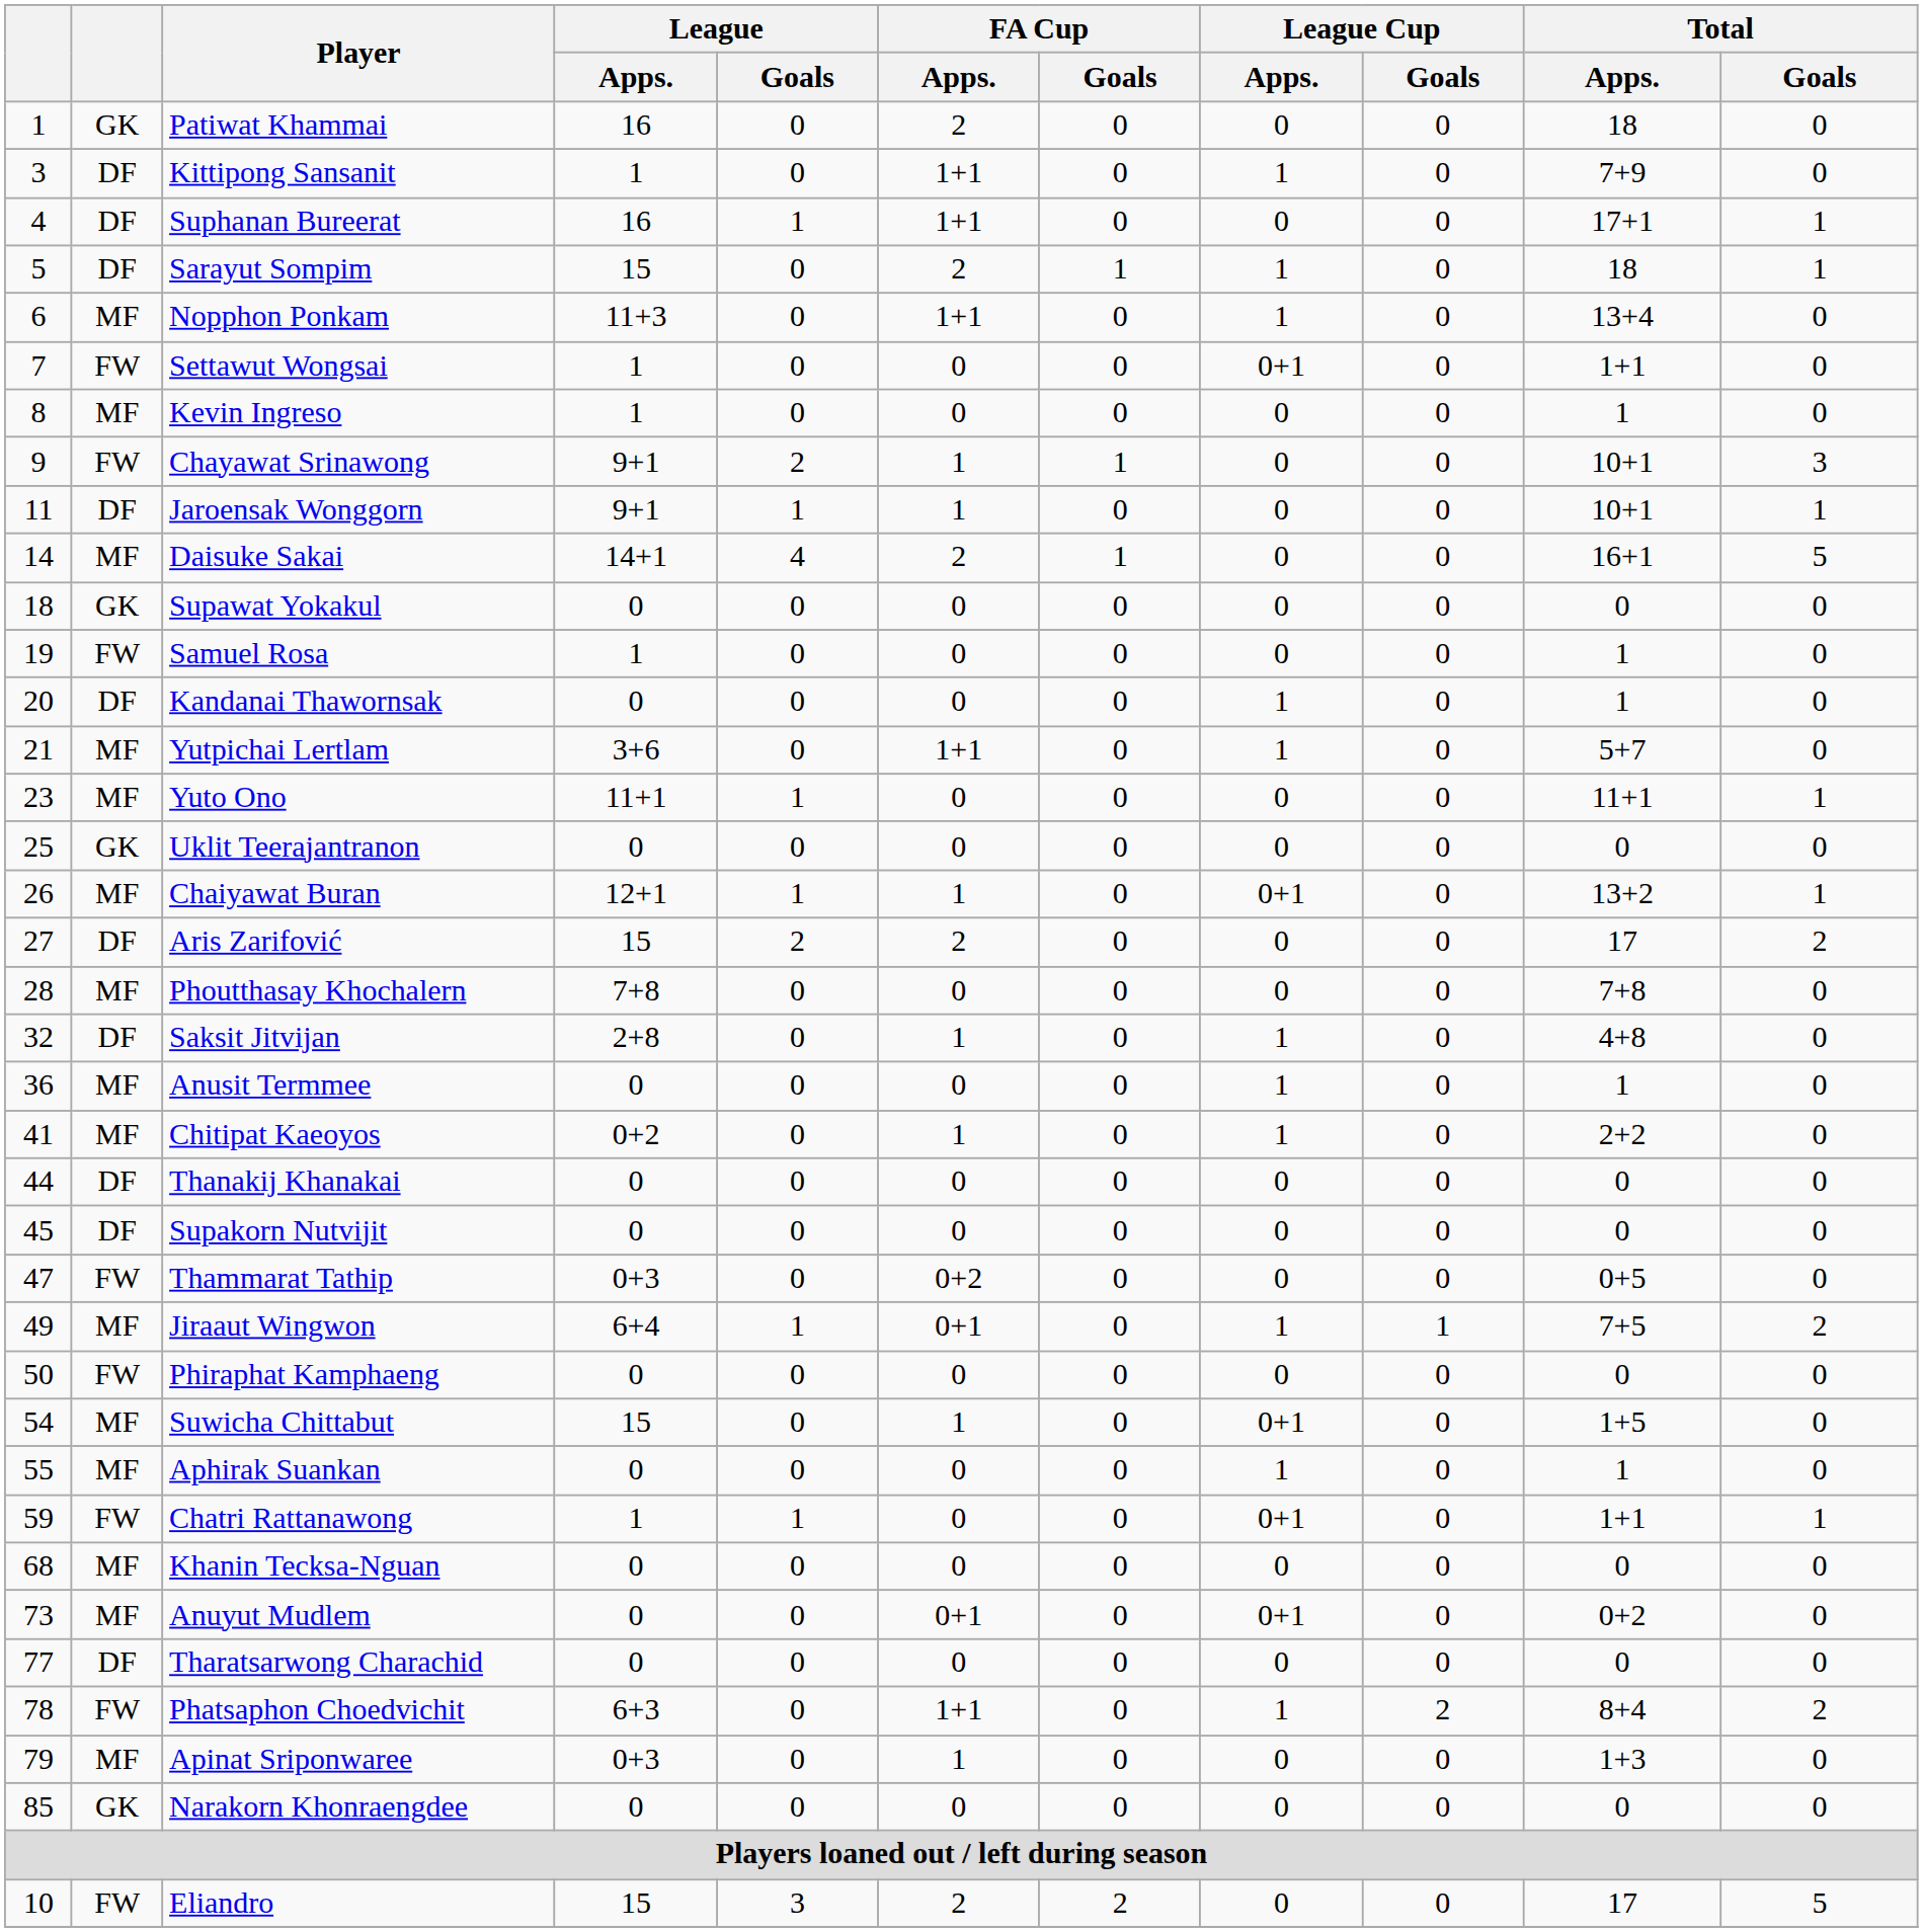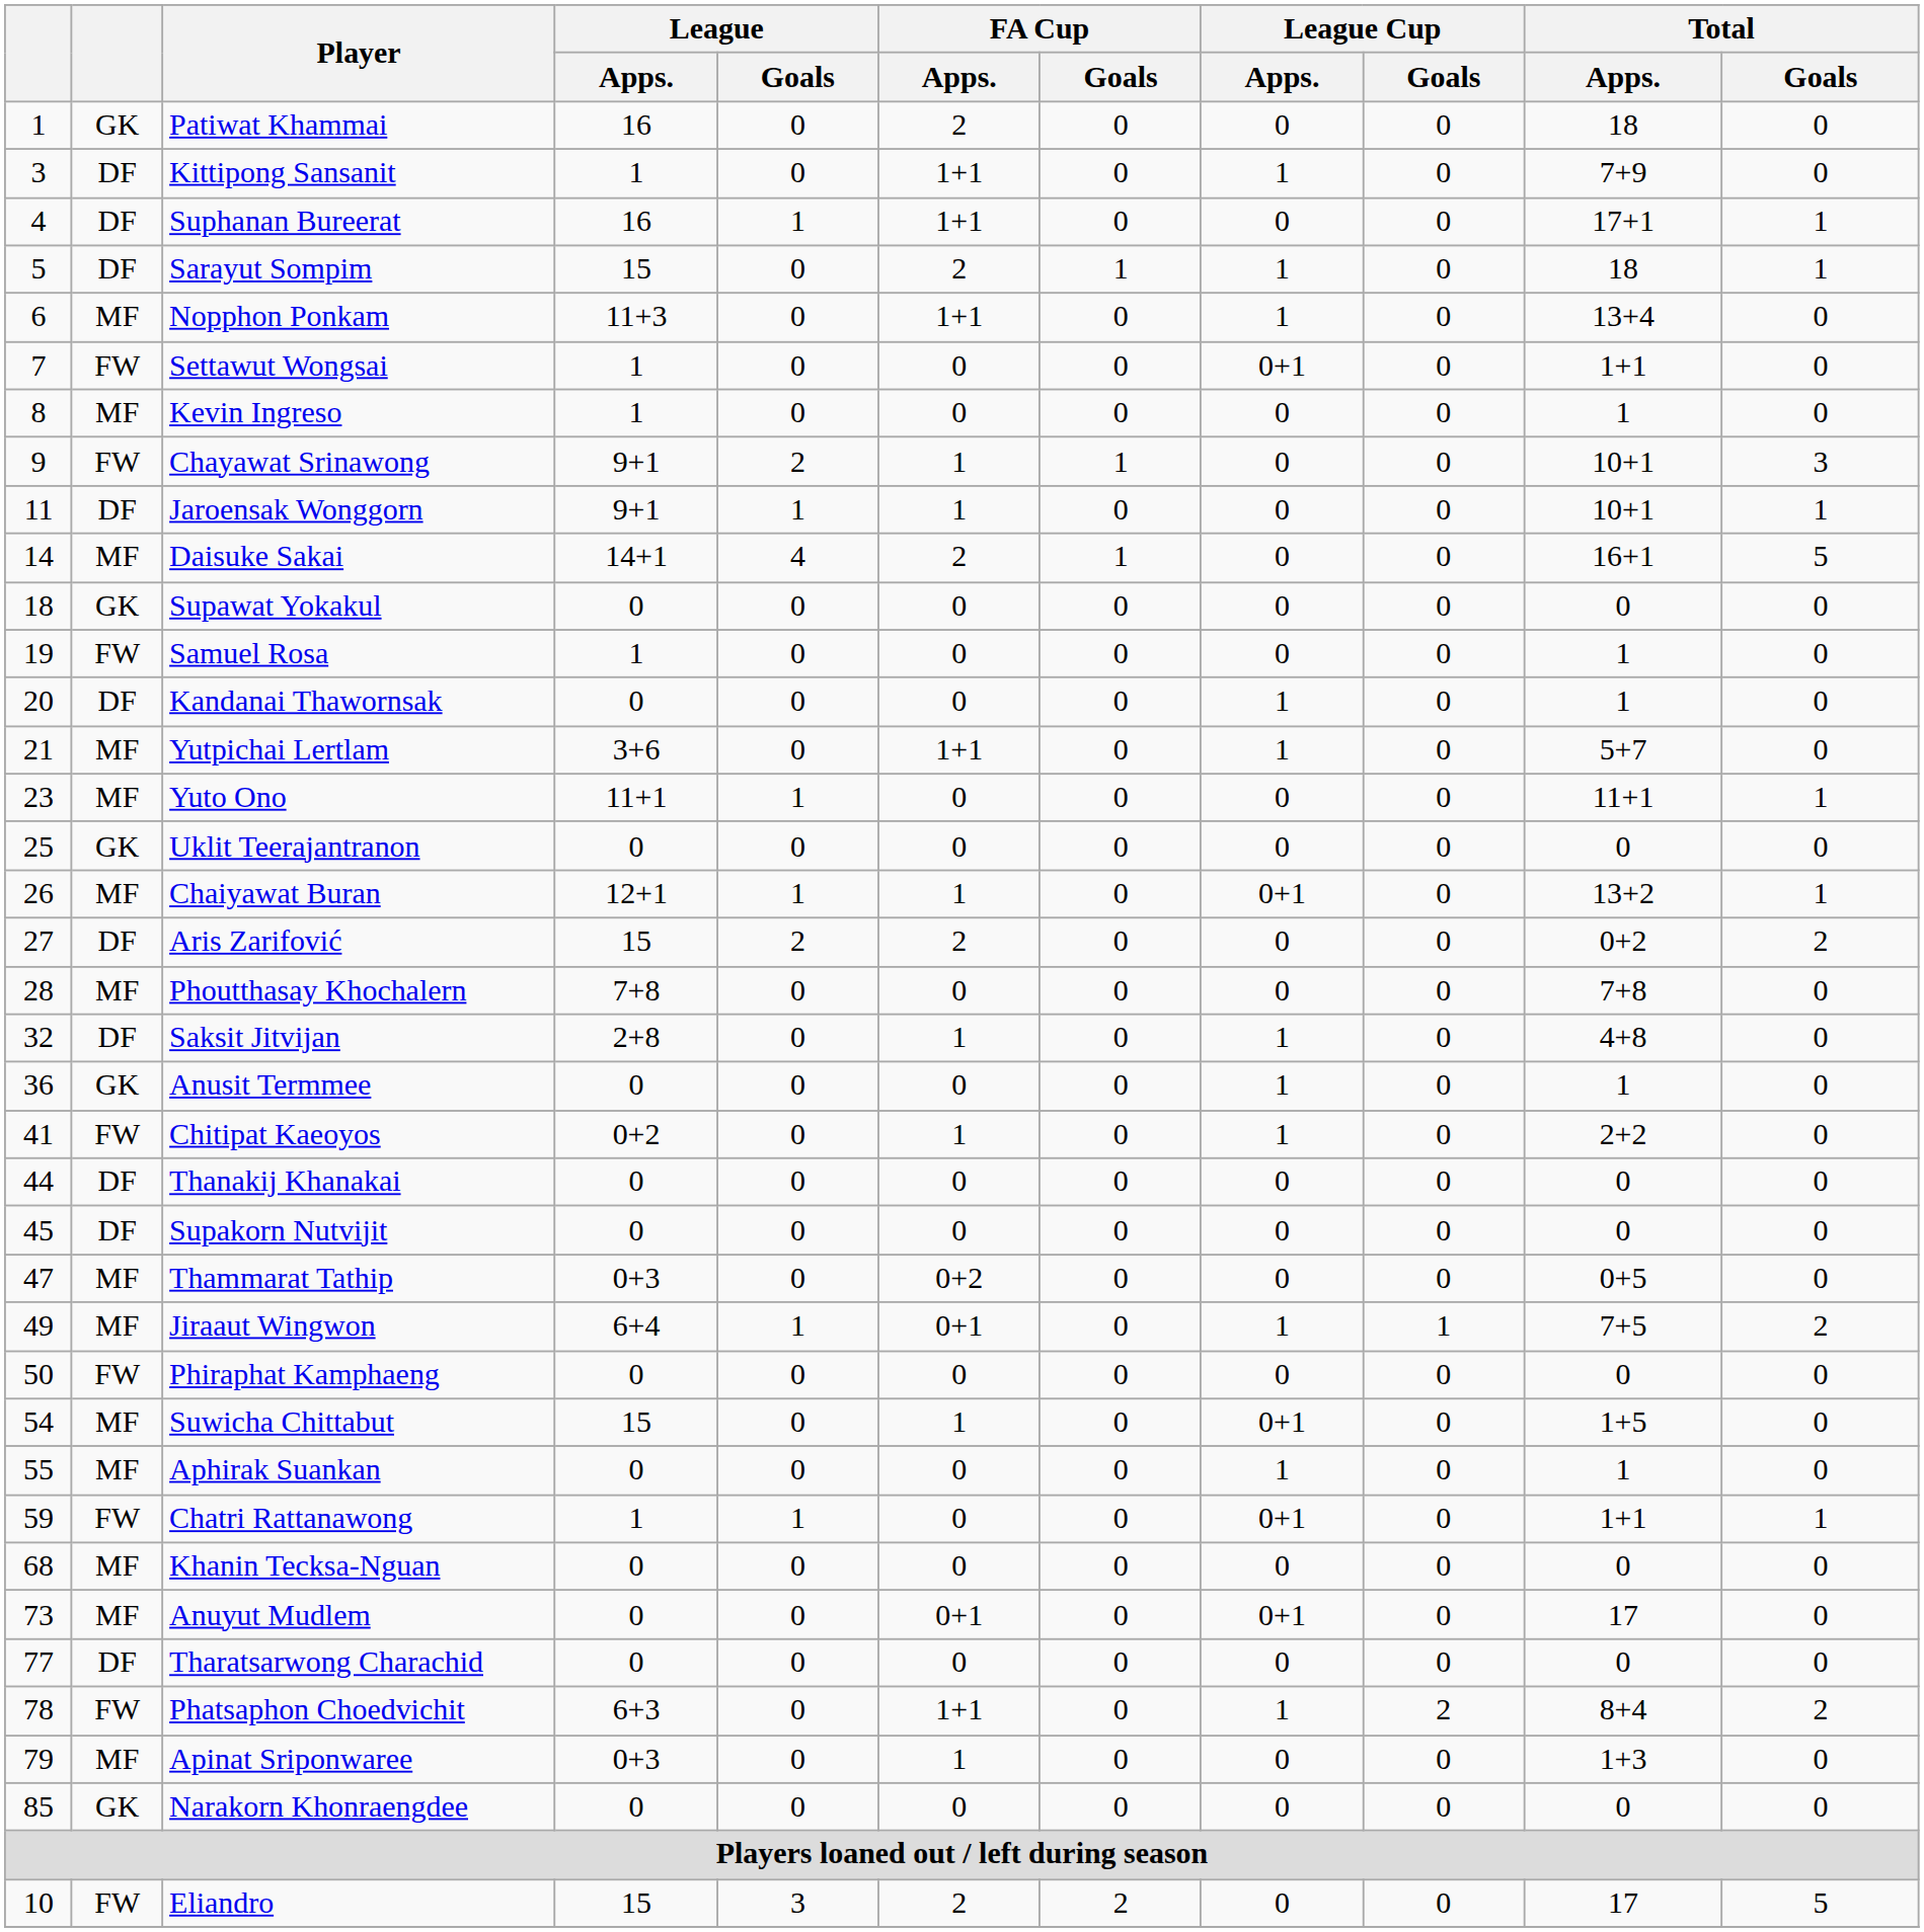Aris Zarifović | Total / Apps.: 17 -> 0+2
Anusit Termmee | column 2: MF -> GK
Chitipat Kaeoyos | column 2: MF -> FW
Thammarat Tathip | column 2: FW -> MF
Anuyut Mudlem | Total / Apps.: 0+2 -> 17
